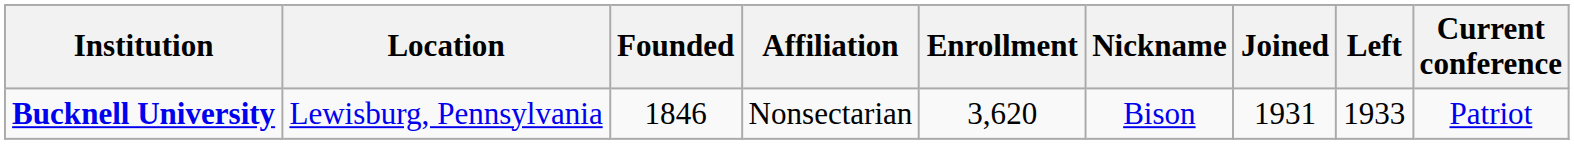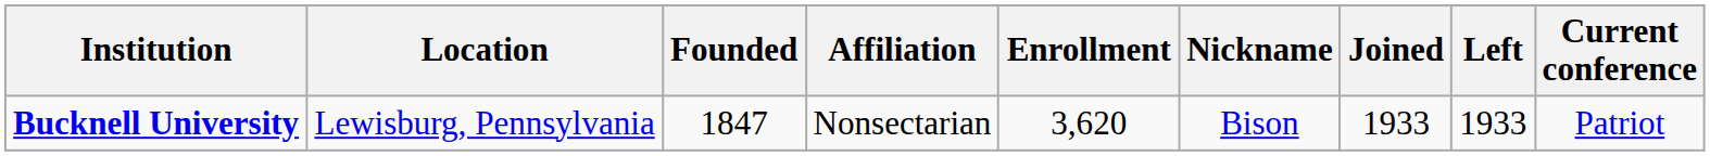Bucknell University | Founded: 1846 -> 1847
Bucknell University | Joined: 1931 -> 1933
